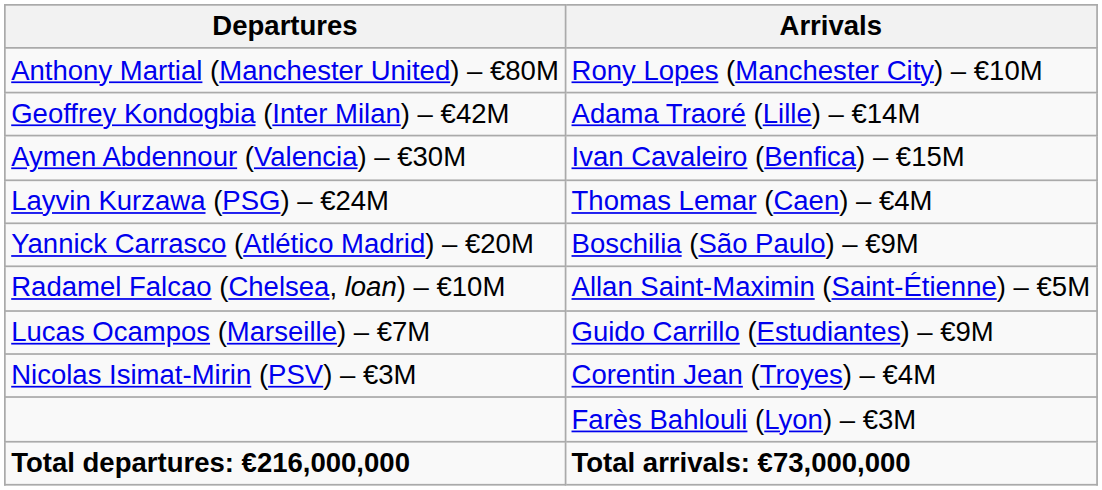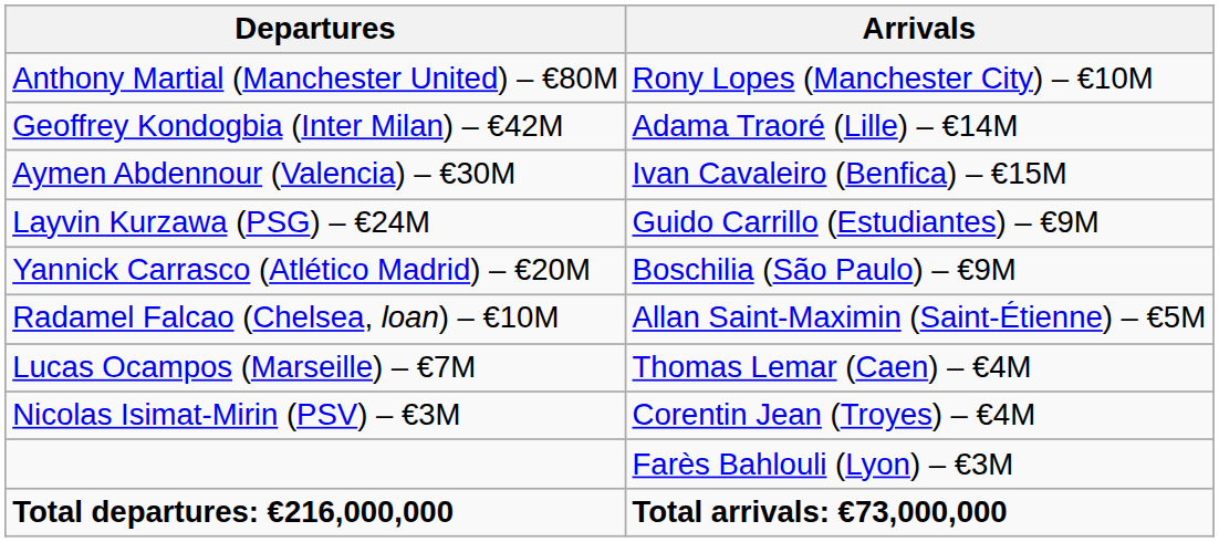Layvin Kurzawa (PSG) – €24M | Arrivals: Thomas Lemar (Caen) – €4M -> Guido Carrillo (Estudiantes) – €9M
Lucas Ocampos (Marseille) – €7M | Arrivals: Guido Carrillo (Estudiantes) – €9M -> Thomas Lemar (Caen) – €4M
